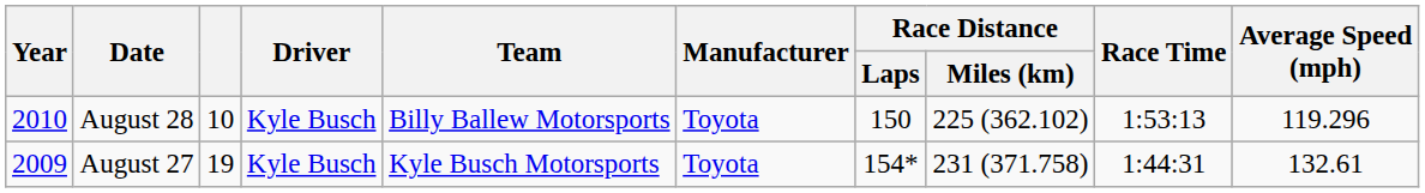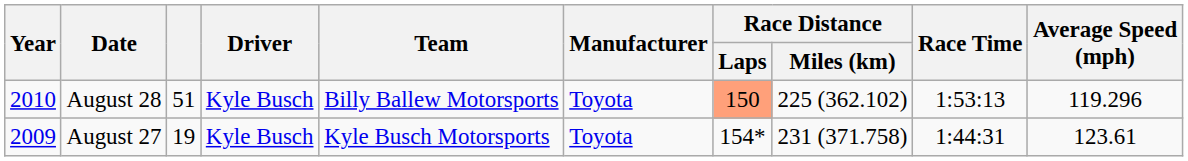August 28 | column 3: 10 -> 51
August 28 | Race Distance / Laps: no background -> lightsalmon background
August 27 | Average Speed (mph): 132.61 -> 123.61
